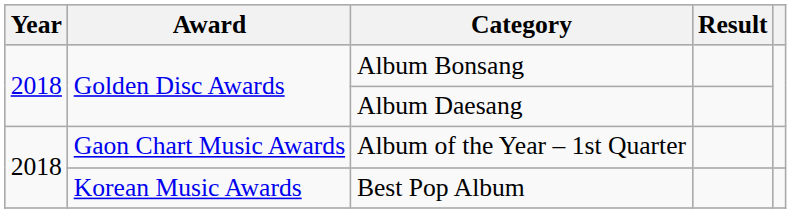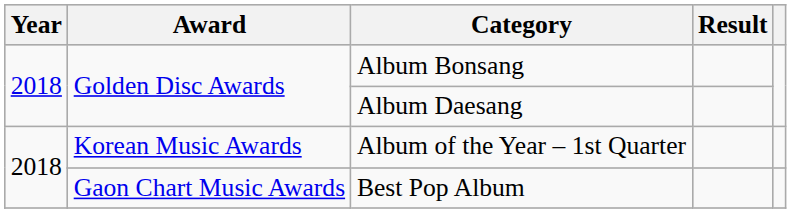Album of the Year – 1st Quarter | Award: Gaon Chart Music Awards -> Korean Music Awards
Best Pop Album | Award: Korean Music Awards -> Gaon Chart Music Awards
